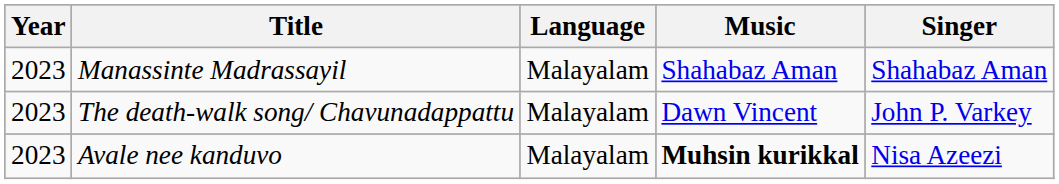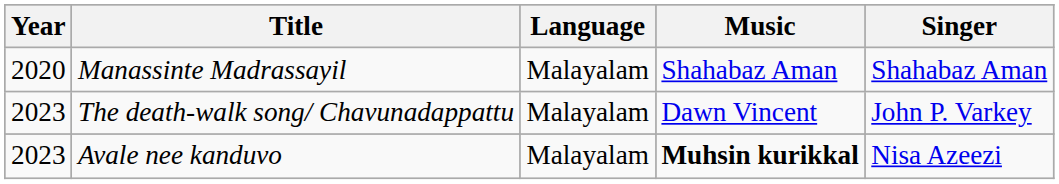Manassinte Madrassayil | Year: 2023 -> 2020
